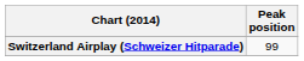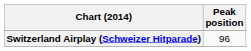Switzerland Airplay (Schweizer Hitparade) | Peak position: 99 -> 96
